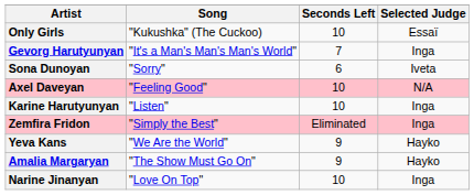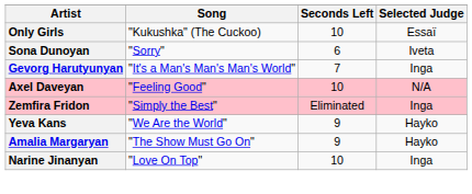rows swapped: Sona Dunoyan <-> Gevorg Harutyunyan
- row: Karine Harutyunyan | "Listen" | 10 | Inga
